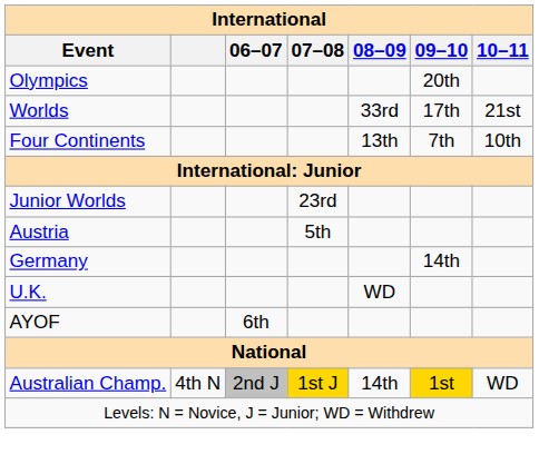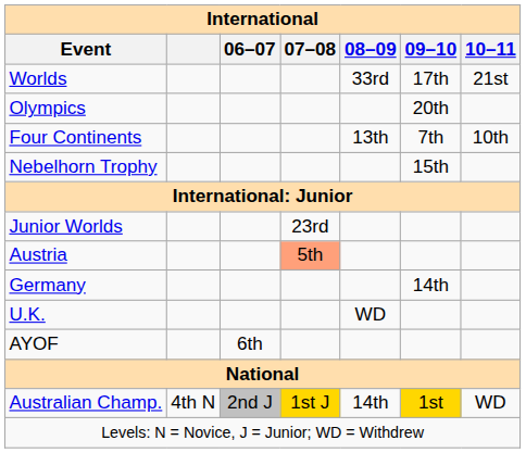rows swapped: Olympics <-> Worlds
+ row: Nebelhorn Trophy | 15th
Austria | 07–08: no background -> lightsalmon background
